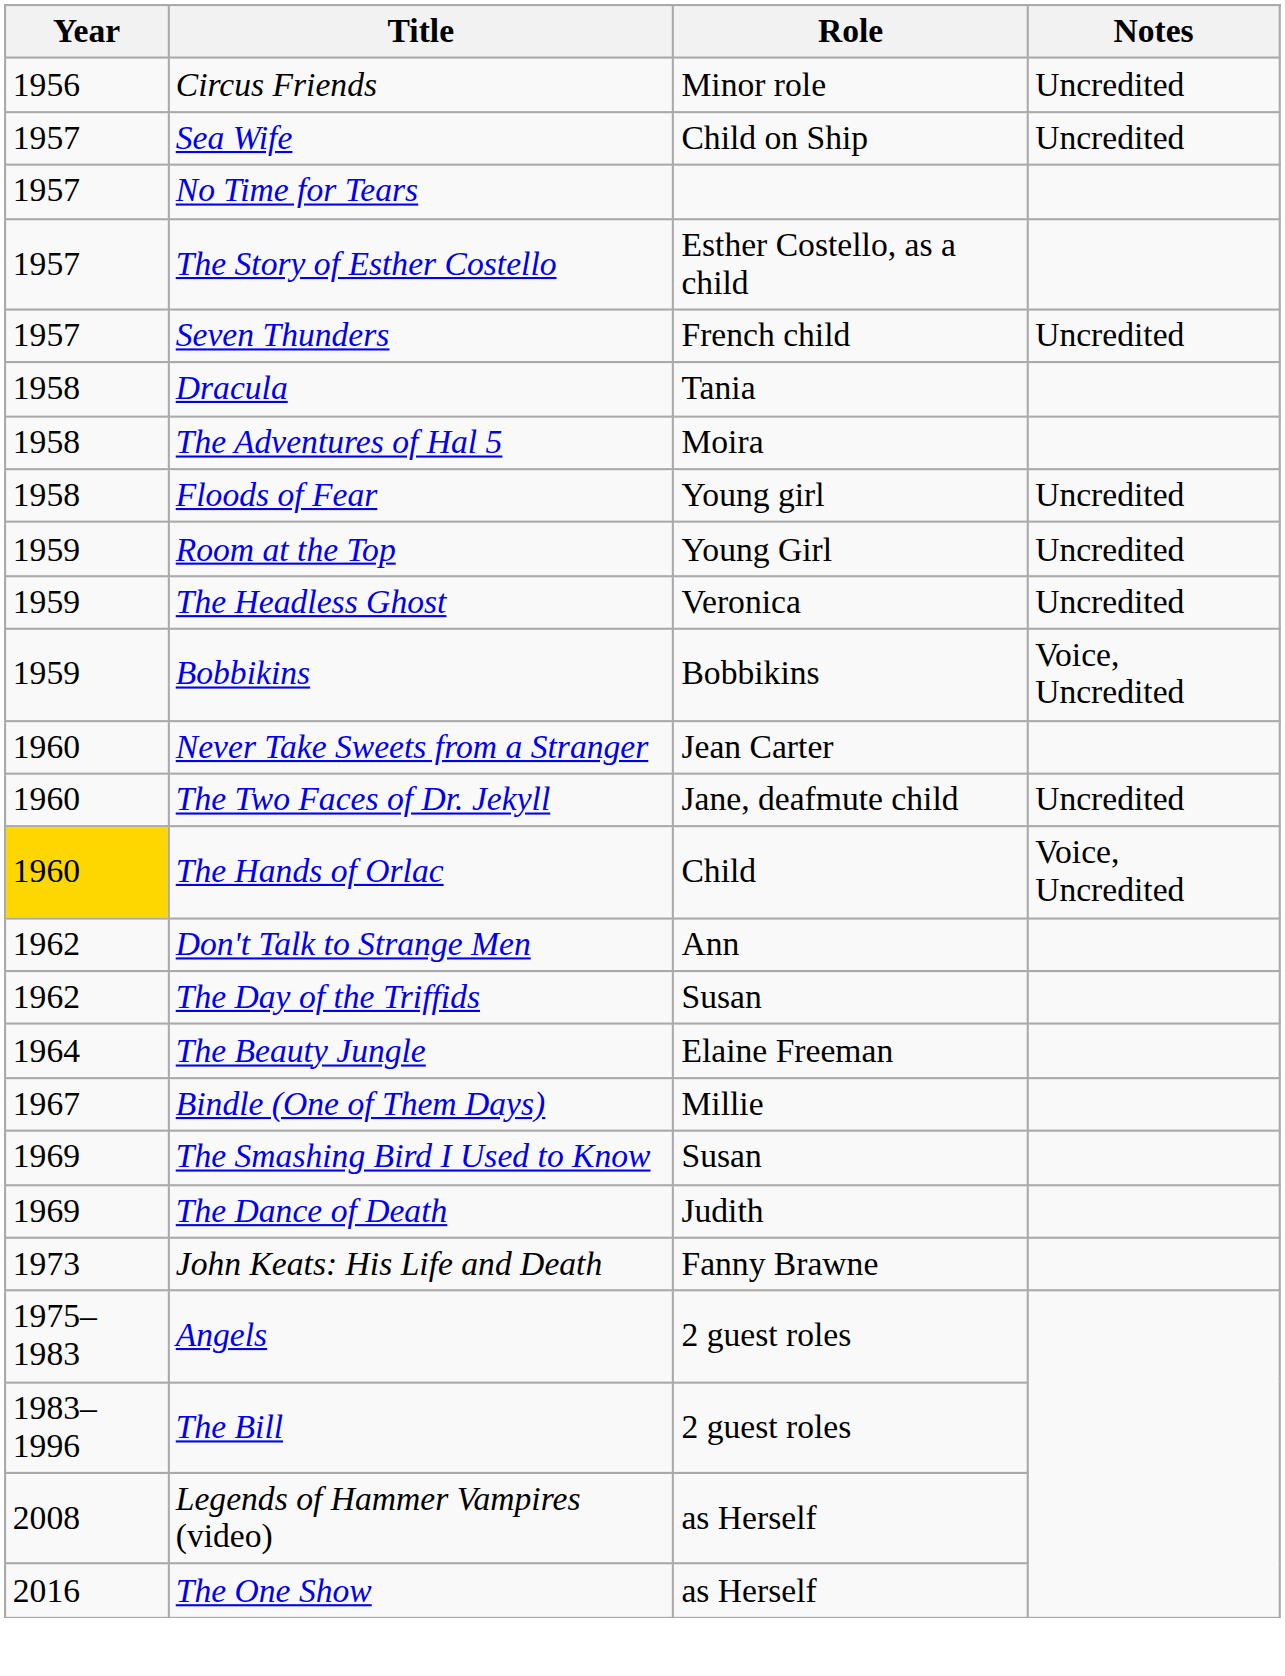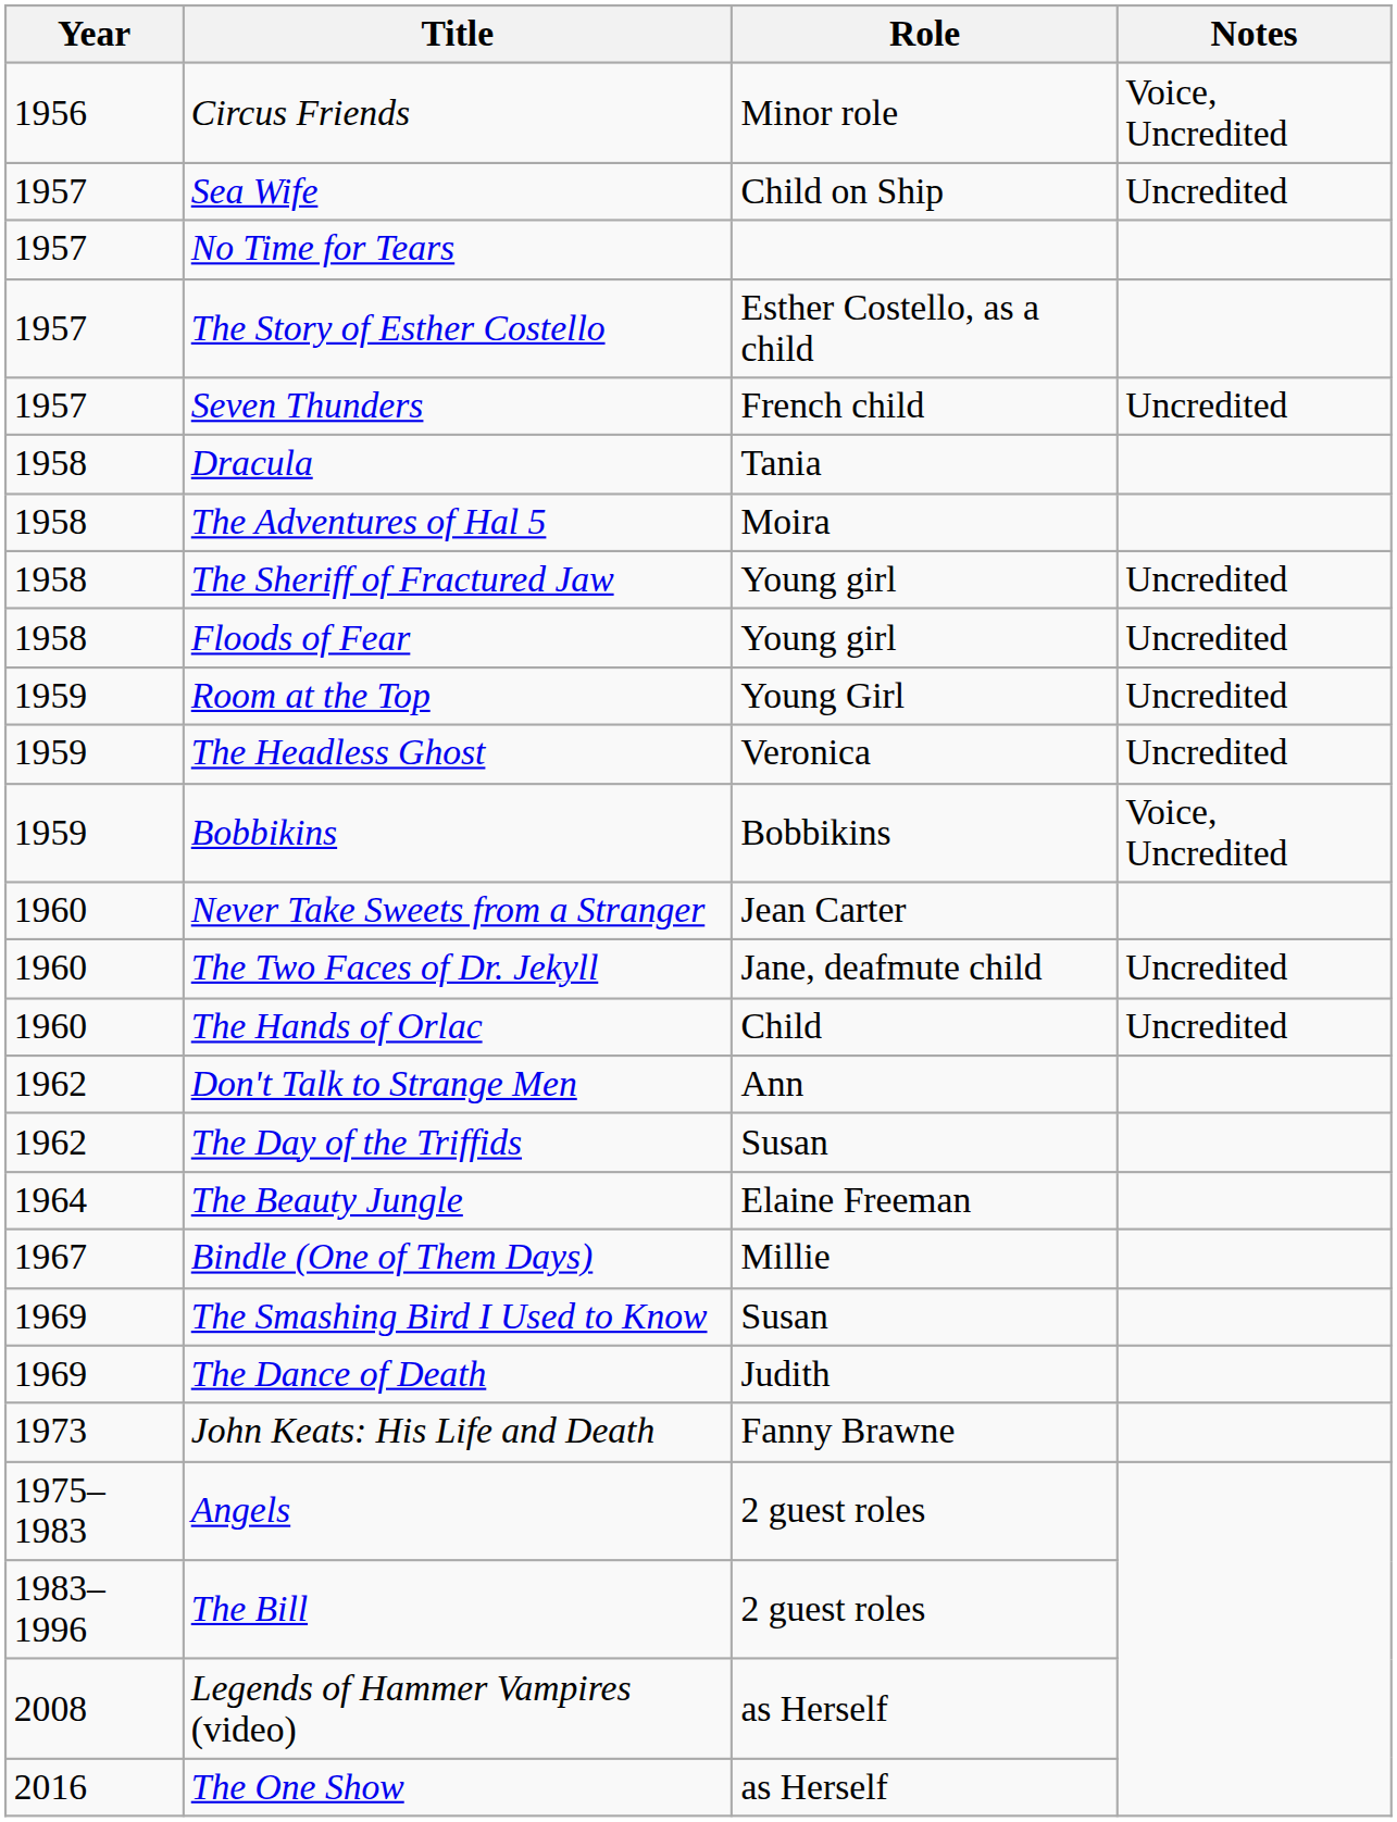Circus Friends | Notes: Uncredited -> Voice, Uncredited
+ row: 1958 | The Sheriff of Fractured Jaw | Young girl | Uncredited
The Hands of Orlac | Year: gold background -> no background
The Hands of Orlac | Notes: Voice, Uncredited -> Uncredited
